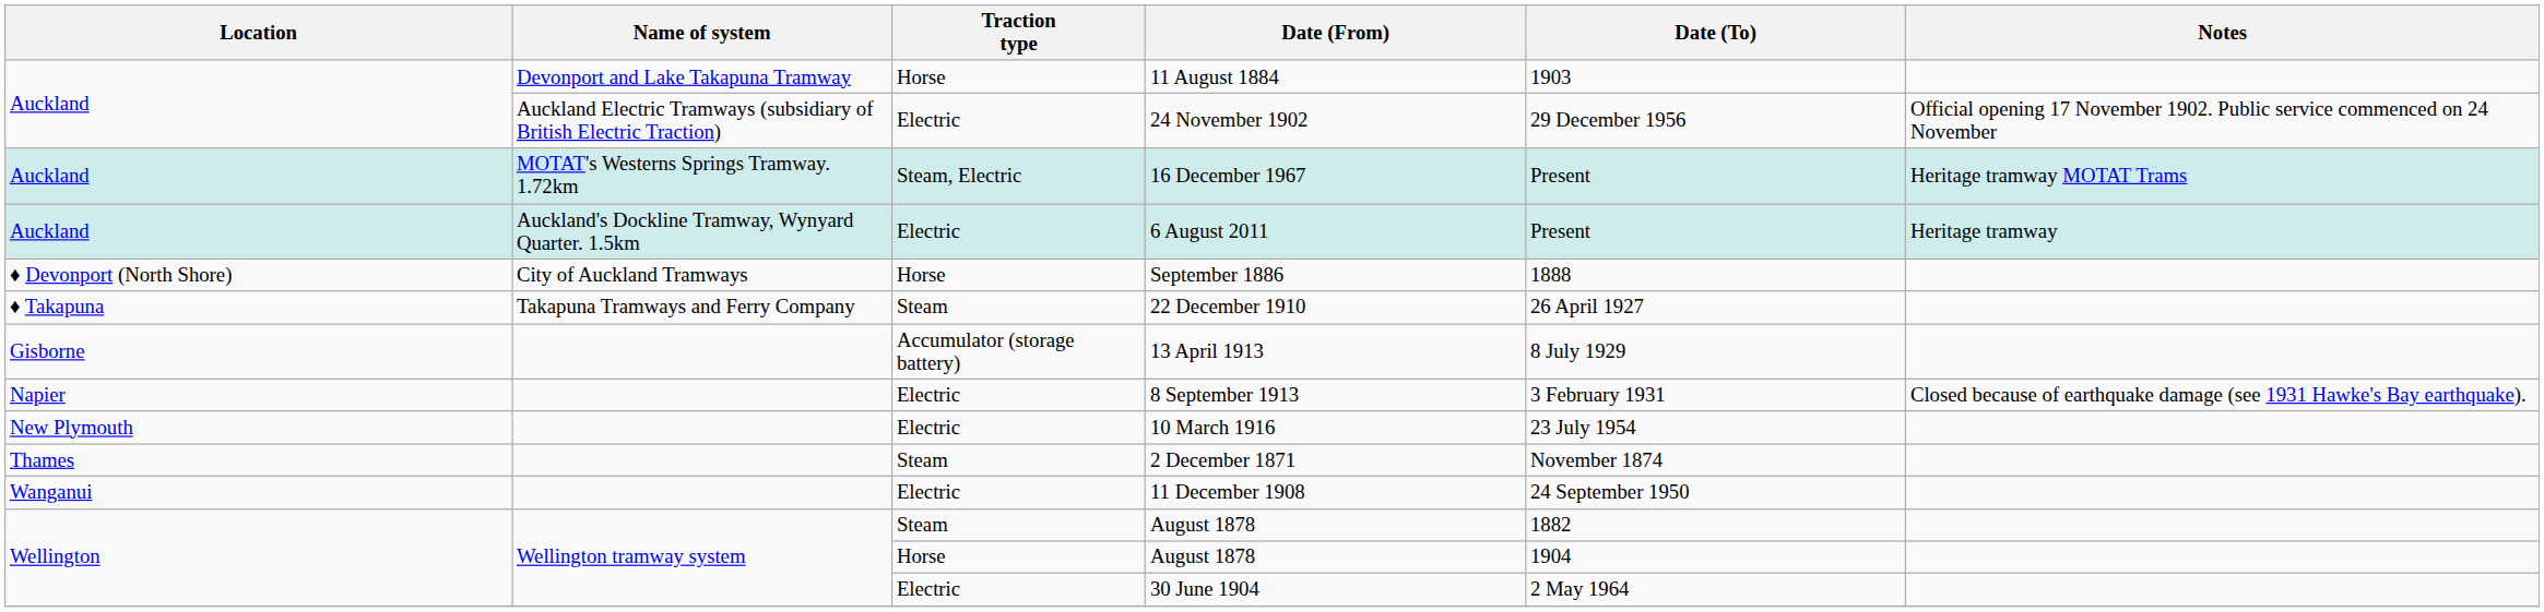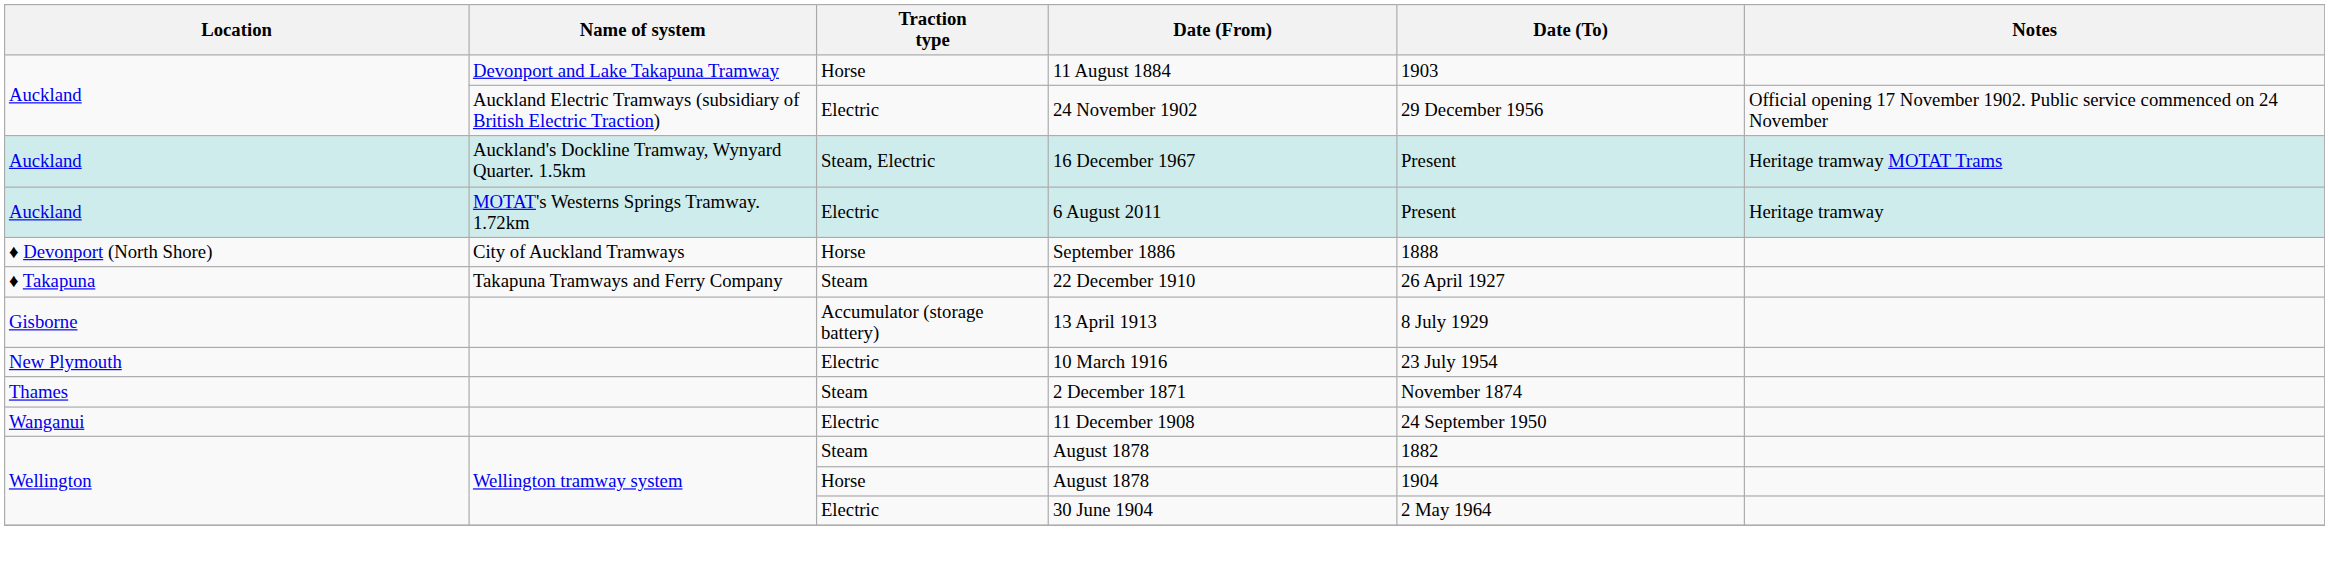16 December 1967 | Name of system: MOTAT's Westerns Springs Tramway. 1.72km -> Auckland's Dockline Tramway, Wynyard Quarter. 1.5km
6 August 2011 | Name of system: Auckland's Dockline Tramway, Wynyard Quarter. 1.5km -> MOTAT's Westerns Springs Tramway. 1.72km
- row: Napier | Electric | 8 September 1913 | 3 February 1931 | Closed because of earthquake damage (see 1931 Hawke's Bay earthquake).
